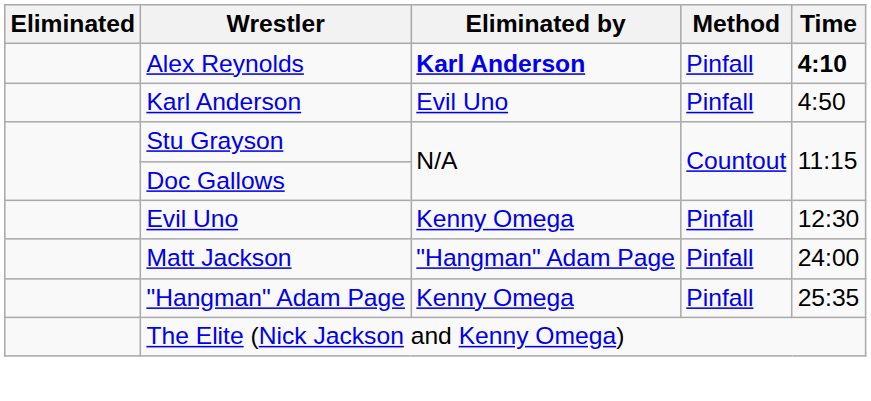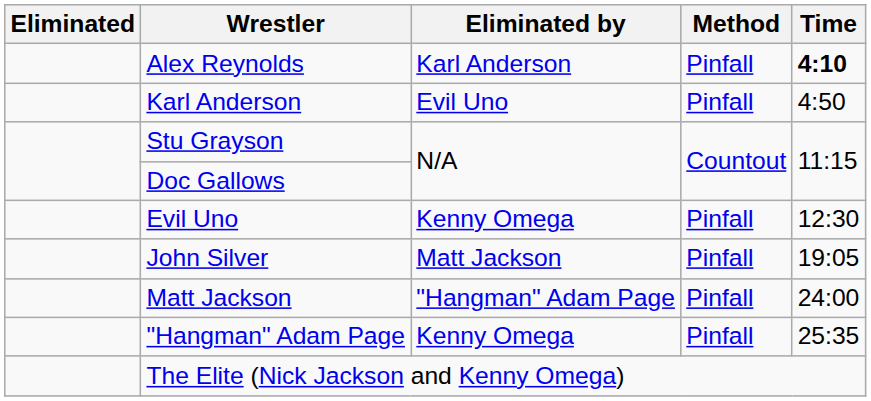Alex Reynolds | Eliminated by: bold -> normal
+ row: John Silver | Matt Jackson | Pinfall | 19:05
